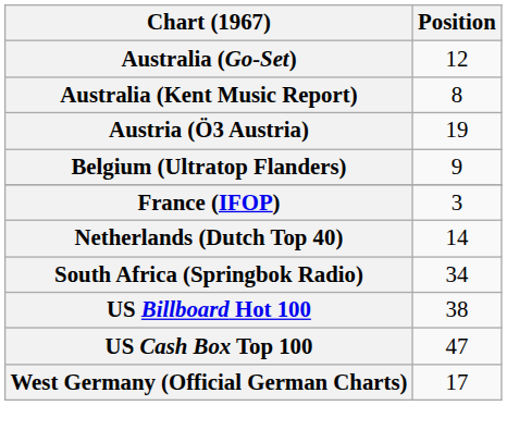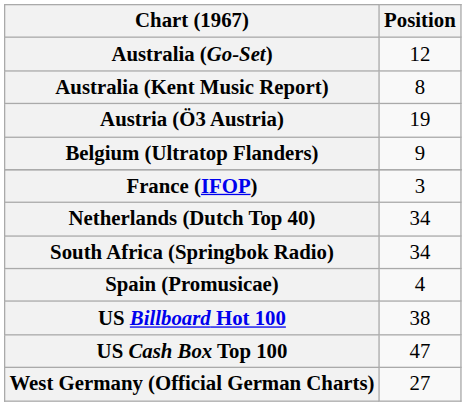Netherlands (Dutch Top 40) | Position: 14 -> 34
+ row: Spain (Promusicae) | 4
West Germany (Official German Charts) | Position: 17 -> 27
